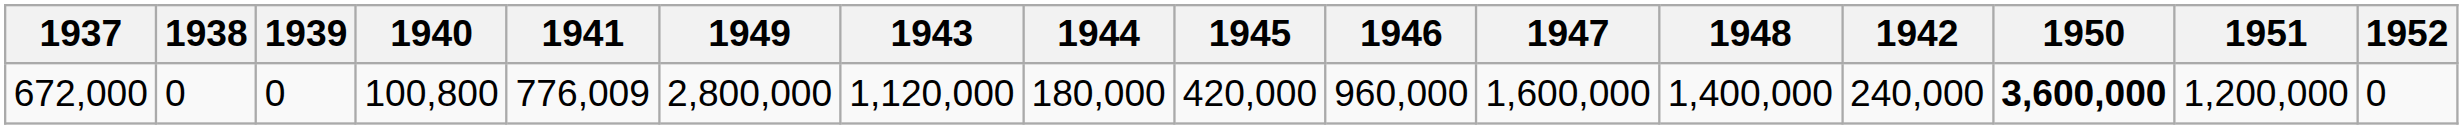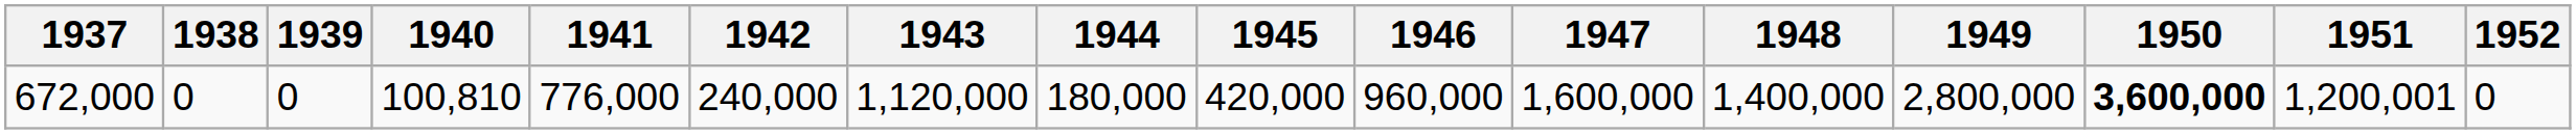columns swapped: 1942 <-> 1949
672,000 | 1940: 100,800 -> 100,810
672,000 | 1941: 776,009 -> 776,000
672,000 | 1951: 1,200,000 -> 1,200,001
